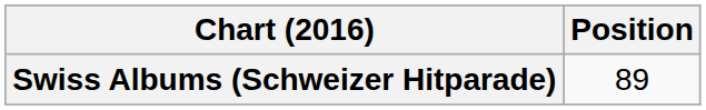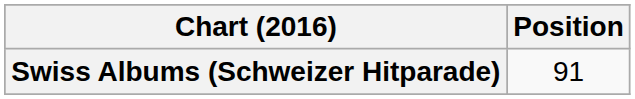Swiss Albums (Schweizer Hitparade) | Position: 89 -> 91
